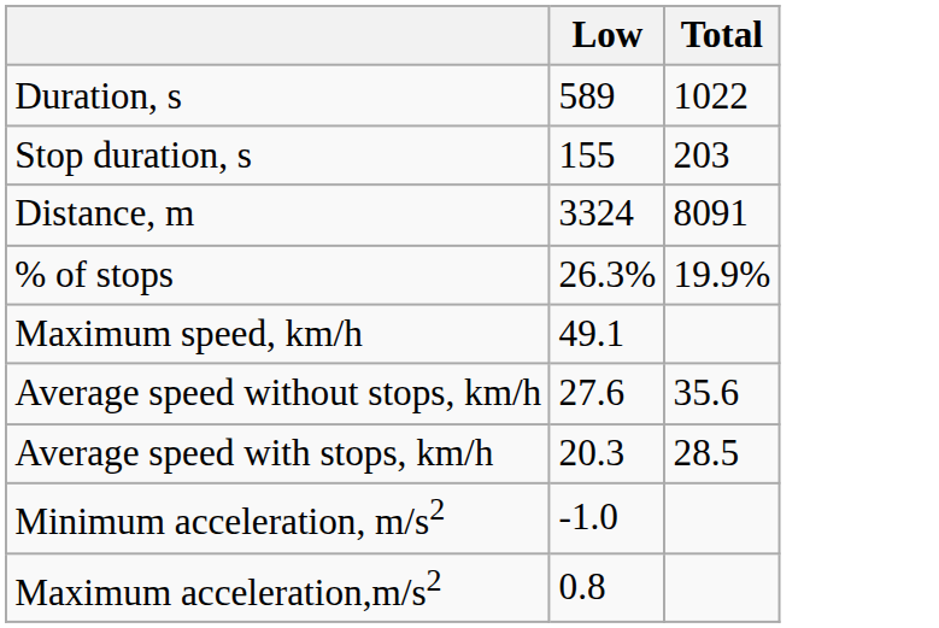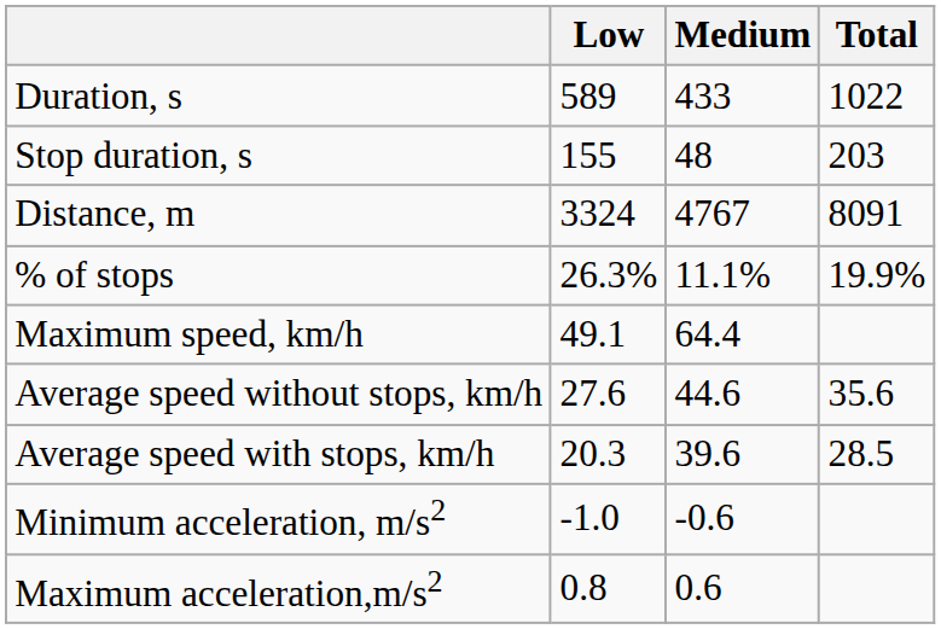+ column: Medium | 433 | 48 | 4767 | 11.1% | 64.4 | 44.6 | 39.6 | -0.6 | 0.6
